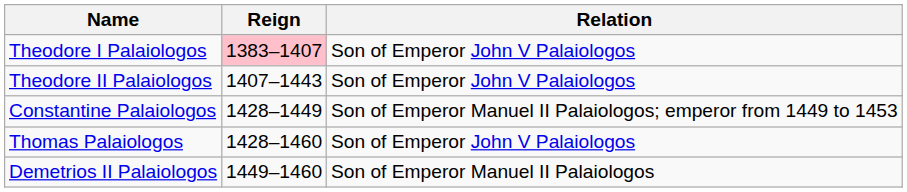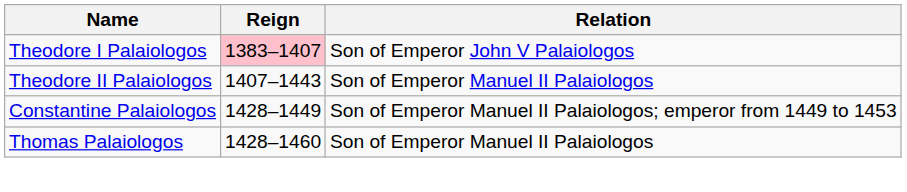Theodore II Palaiologos | Relation: Son of Emperor John V Palaiologos -> Son of Emperor Manuel II Palaiologos
Thomas Palaiologos | Relation: Son of Emperor John V Palaiologos -> Son of Emperor Manuel II Palaiologos
- row: Demetrios II Palaiologos | 1449–1460 | Son of Emperor Manuel II Palaiologos
